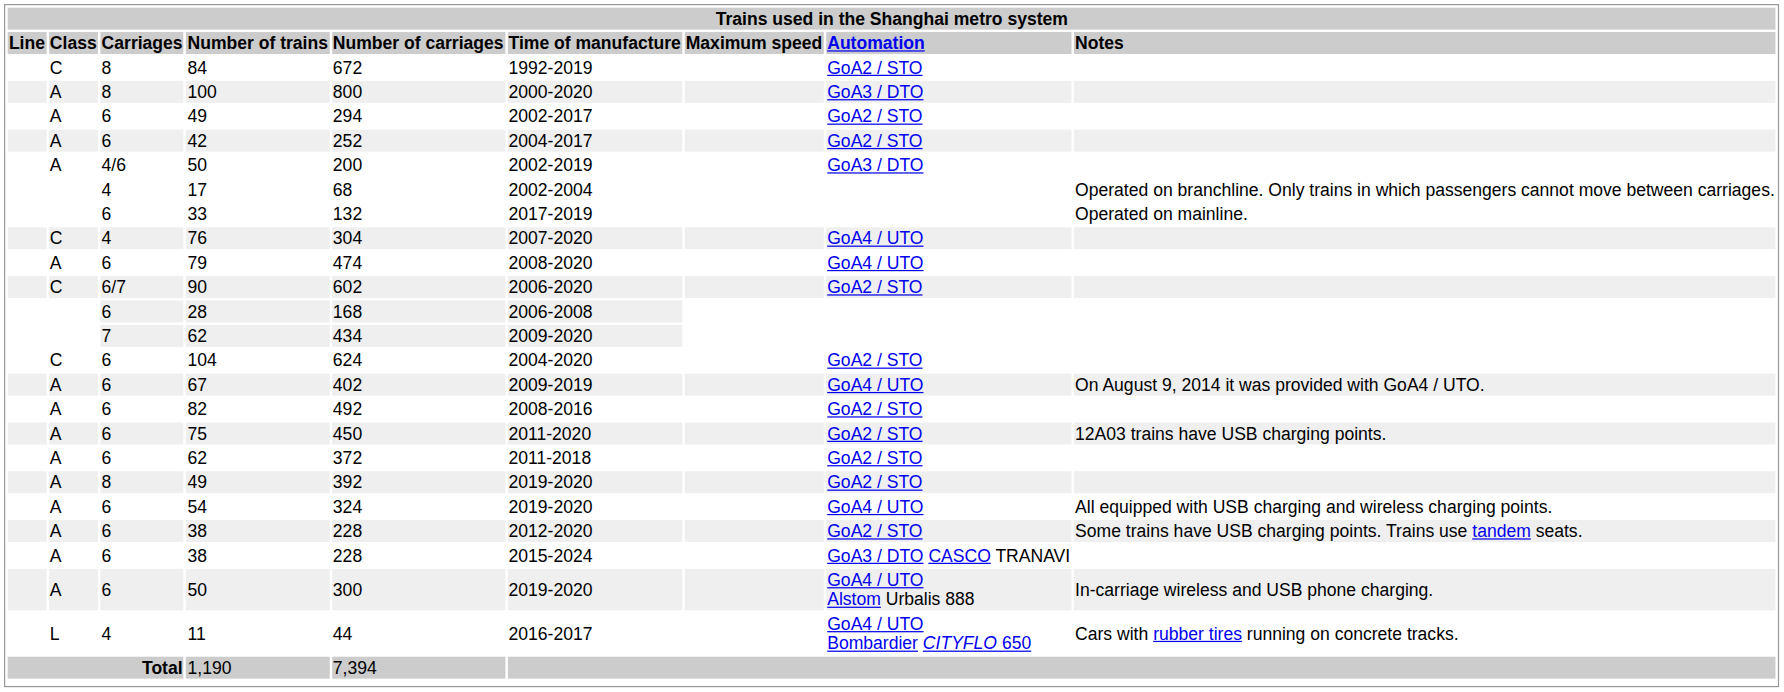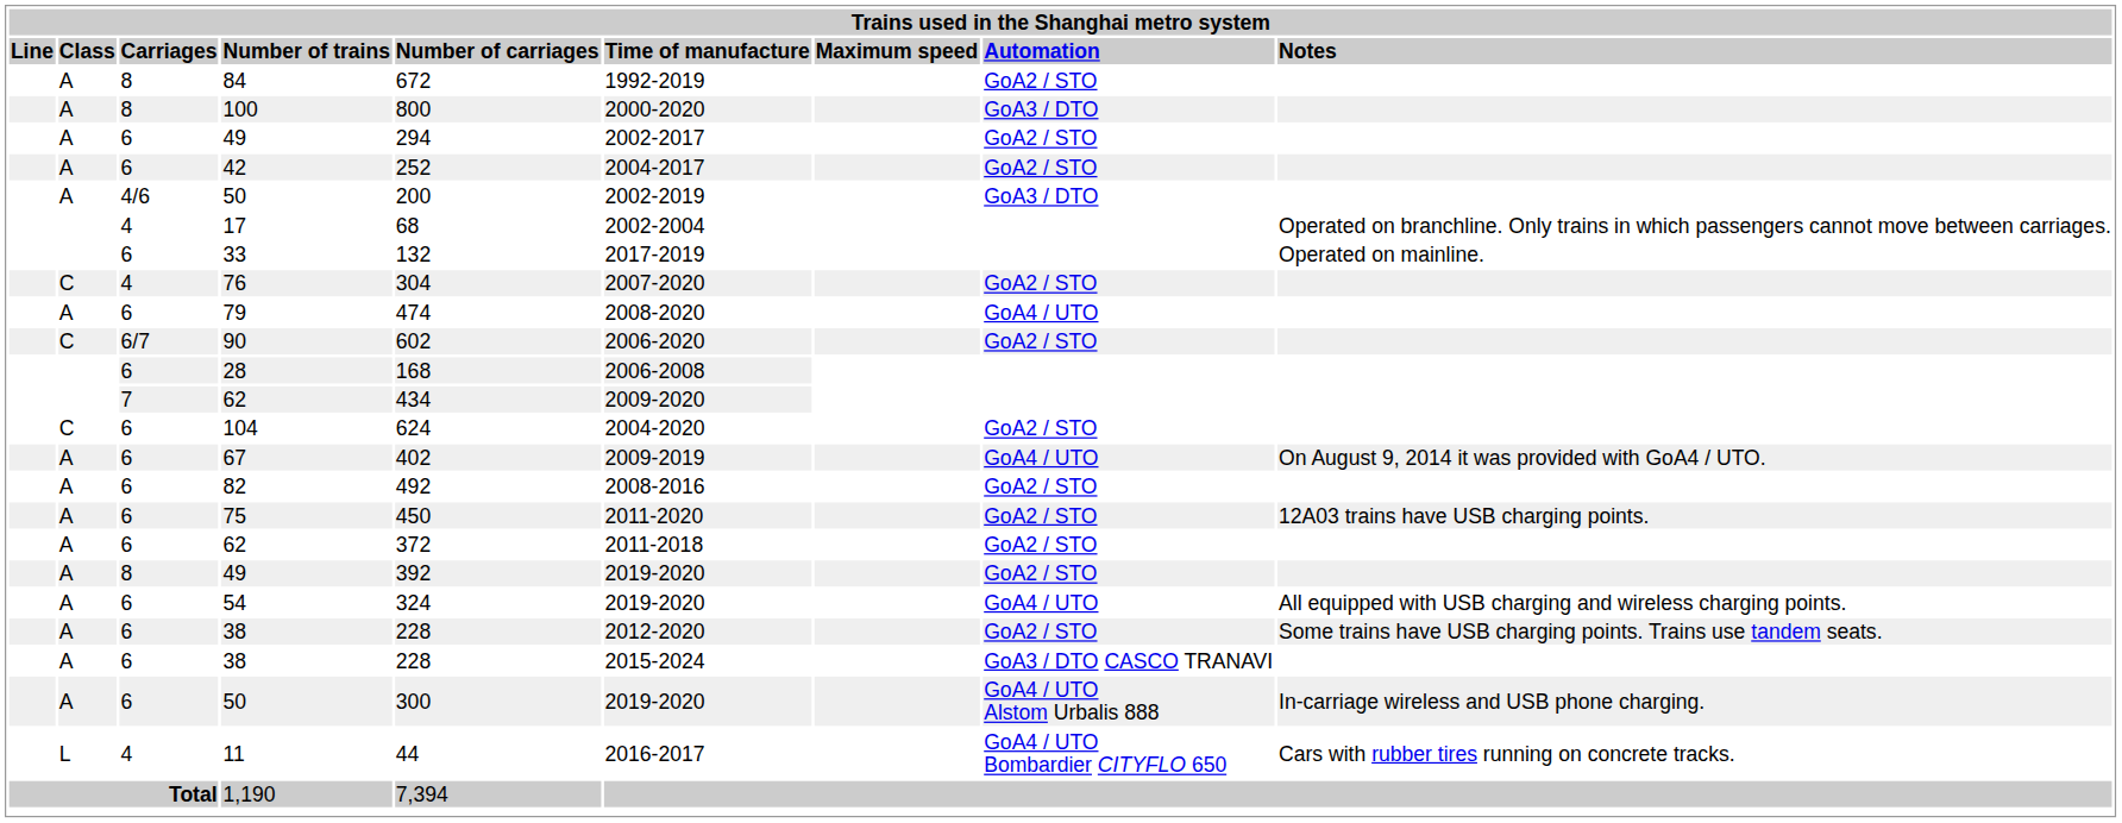84 | Class: C -> A
76 | Automation: GoA4 / UTO -> GoA2 / STO
